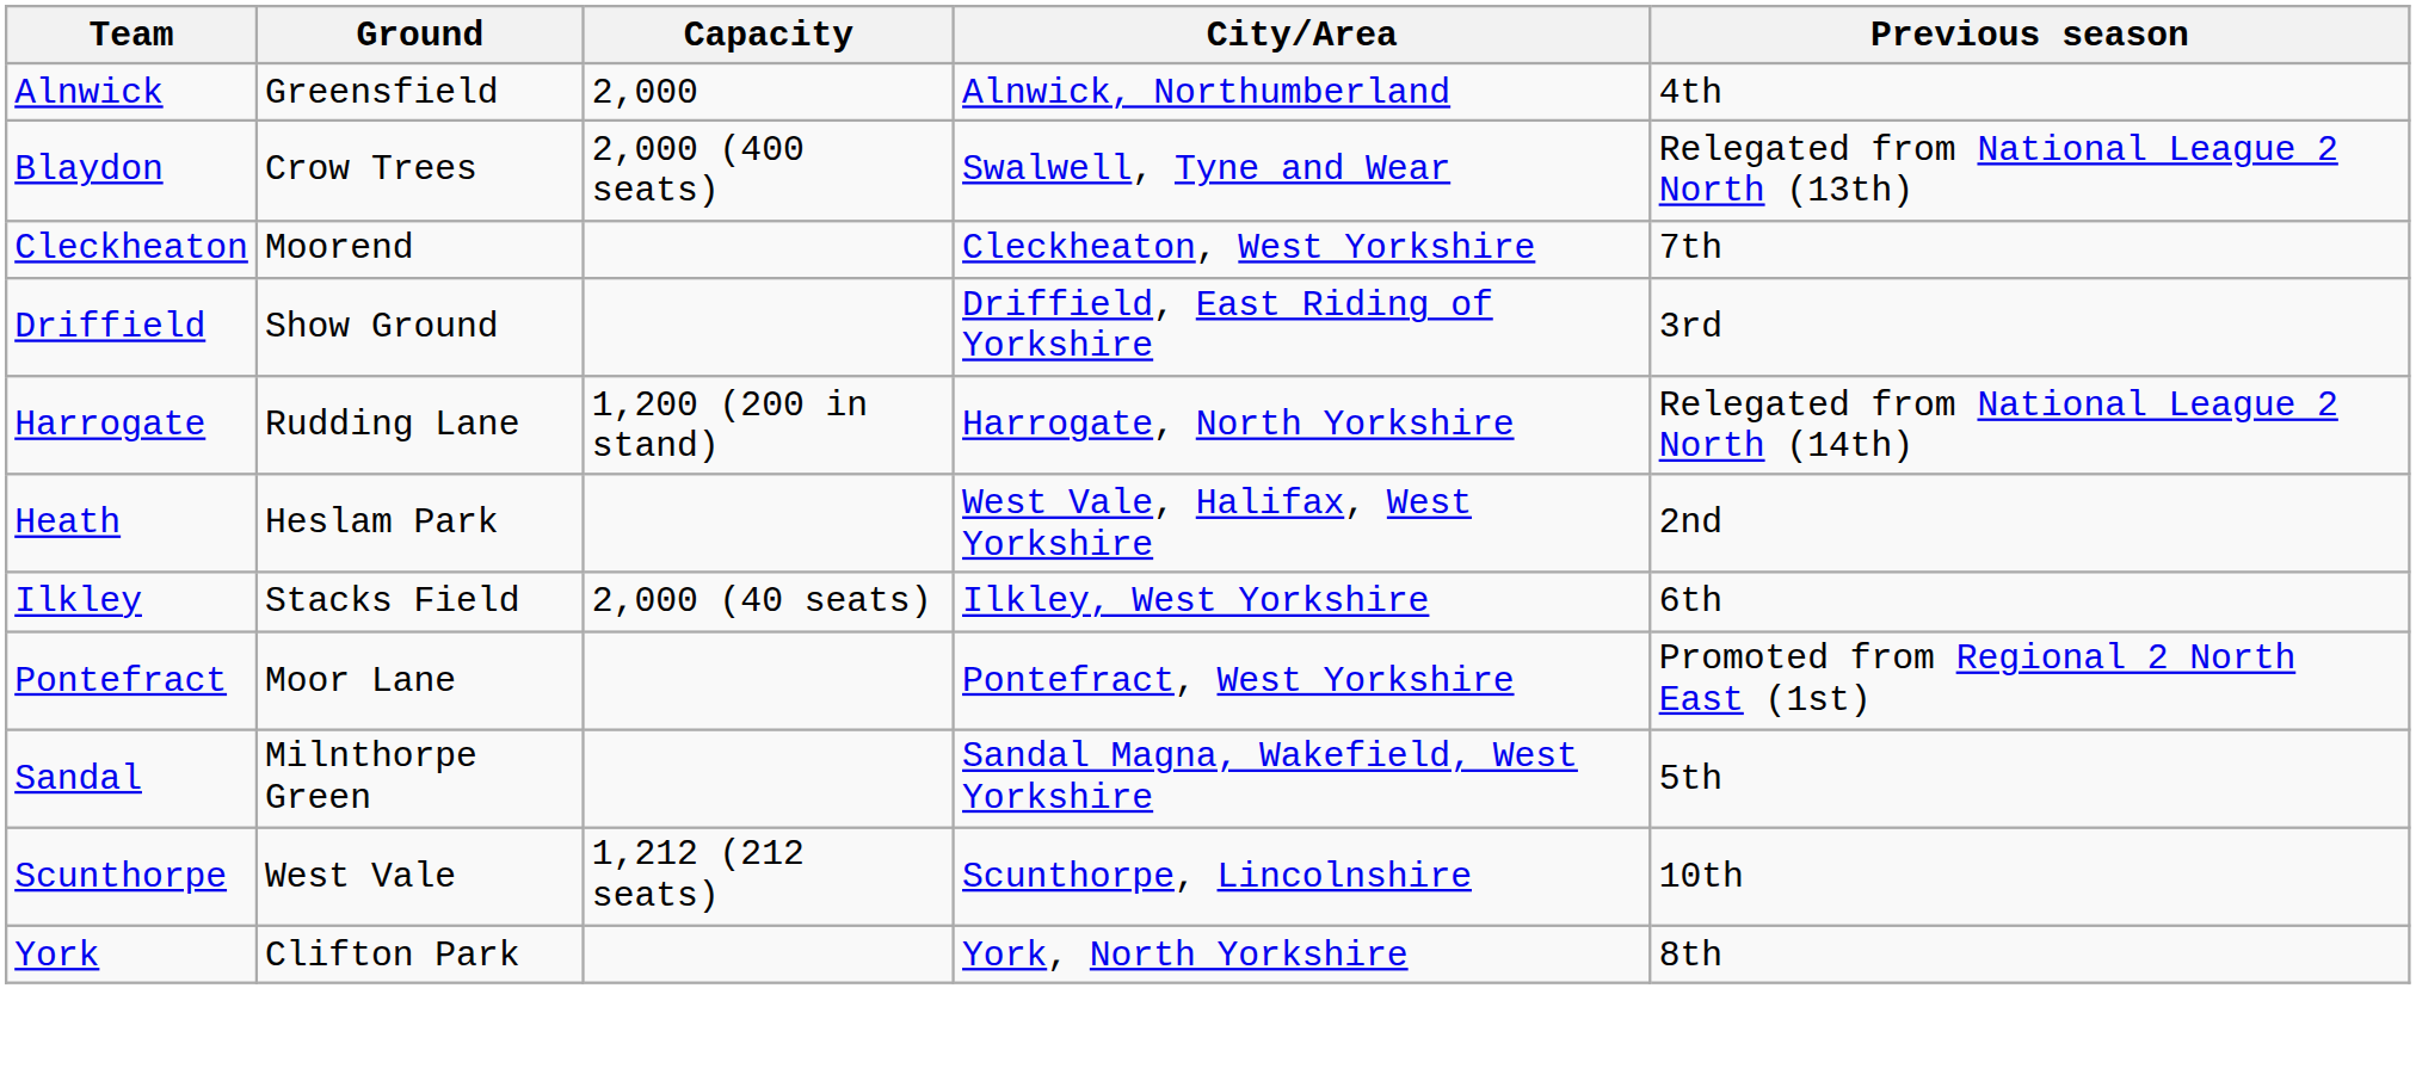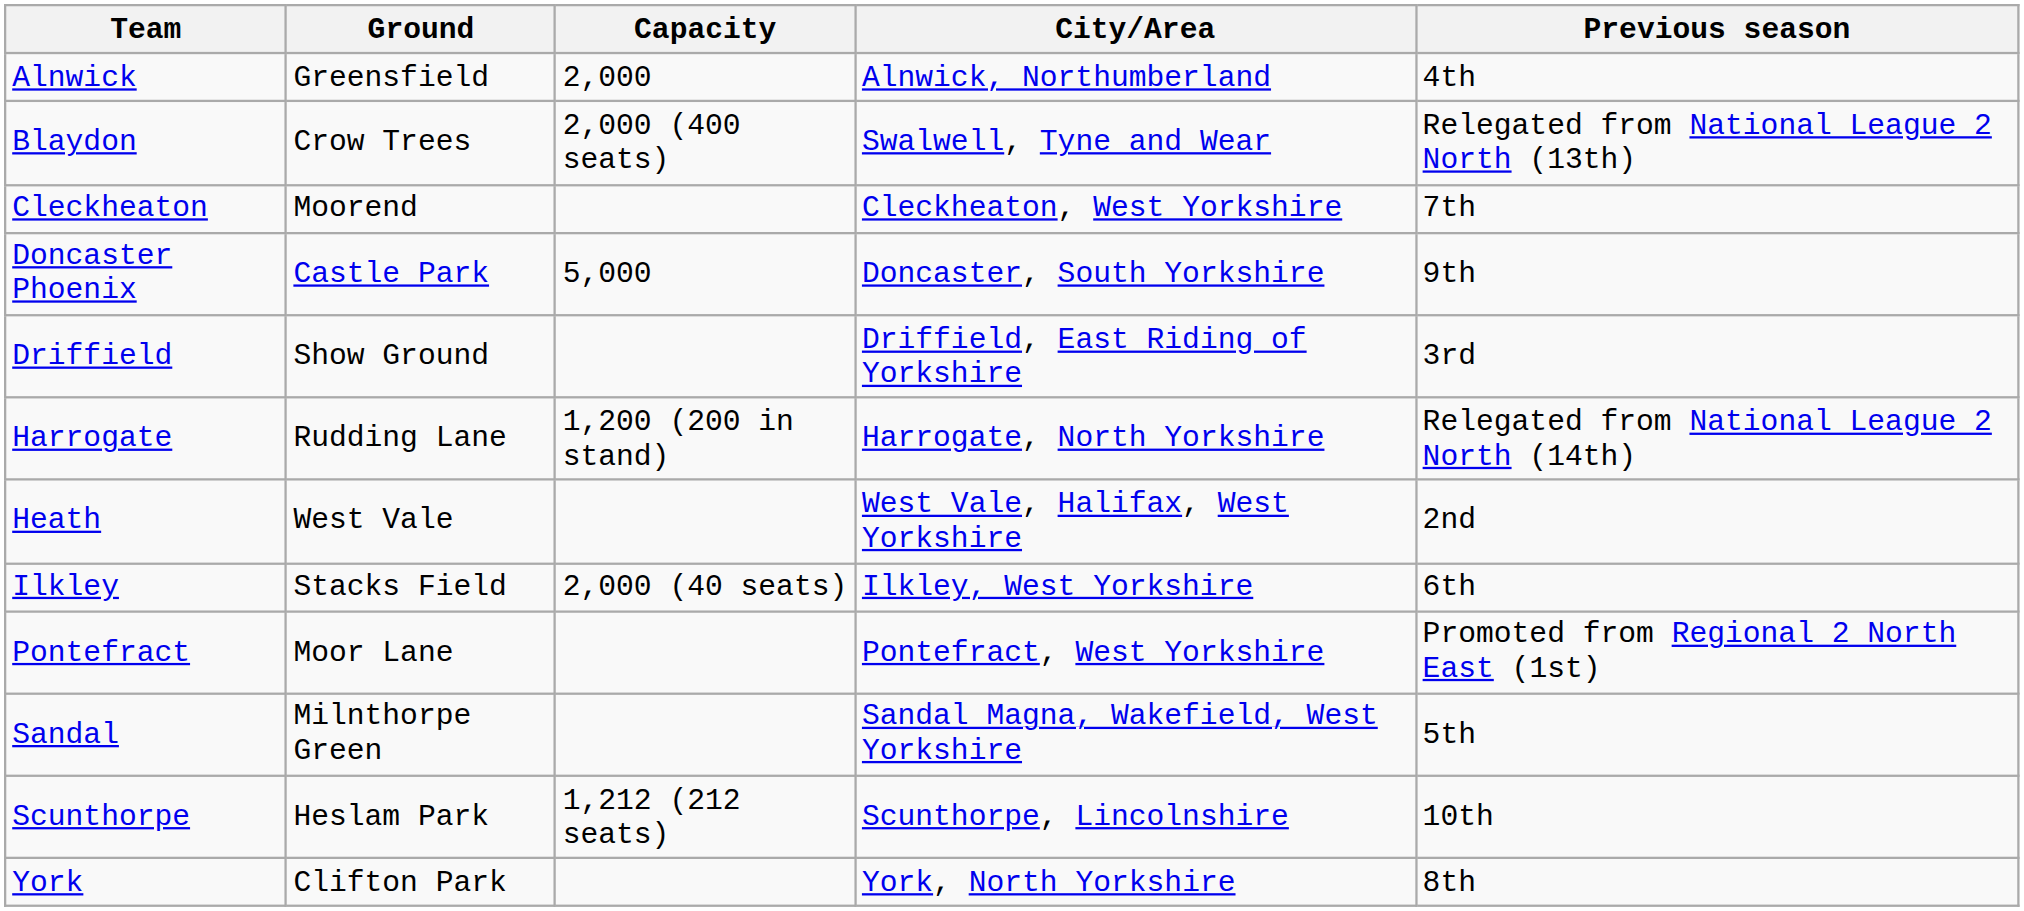+ row: Doncaster Phoenix | Castle Park | 5,000 | Doncaster, South Yorkshire | 9th
Heath | Ground: Heslam Park -> West Vale
Scunthorpe | Ground: West Vale -> Heslam Park
